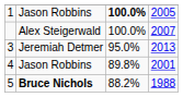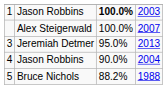1 | column 4: 2005 -> 2003
4 | column 3: 89.8% -> 90.0%
4 | column 4: 2001 -> 2004
5 | column 2: bold -> normal
